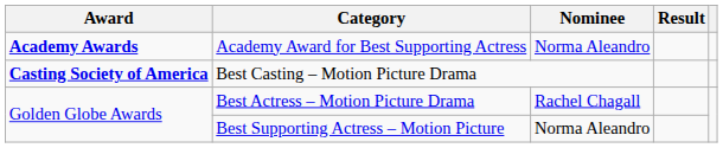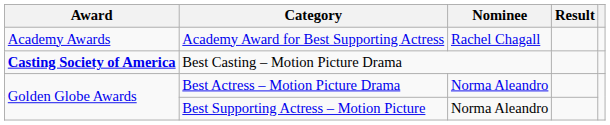Academy Award for Best Supporting Actress | Award: bold -> normal
Academy Award for Best Supporting Actress | Nominee: Norma Aleandro -> Rachel Chagall
Best Actress – Motion Picture Drama | Nominee: Rachel Chagall -> Norma Aleandro
